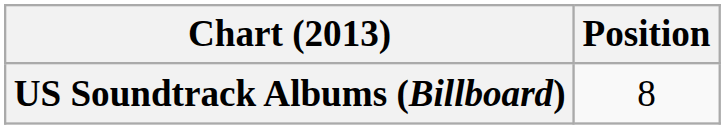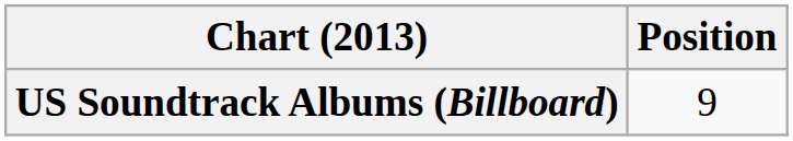US Soundtrack Albums (Billboard) | Position: 8 -> 9
